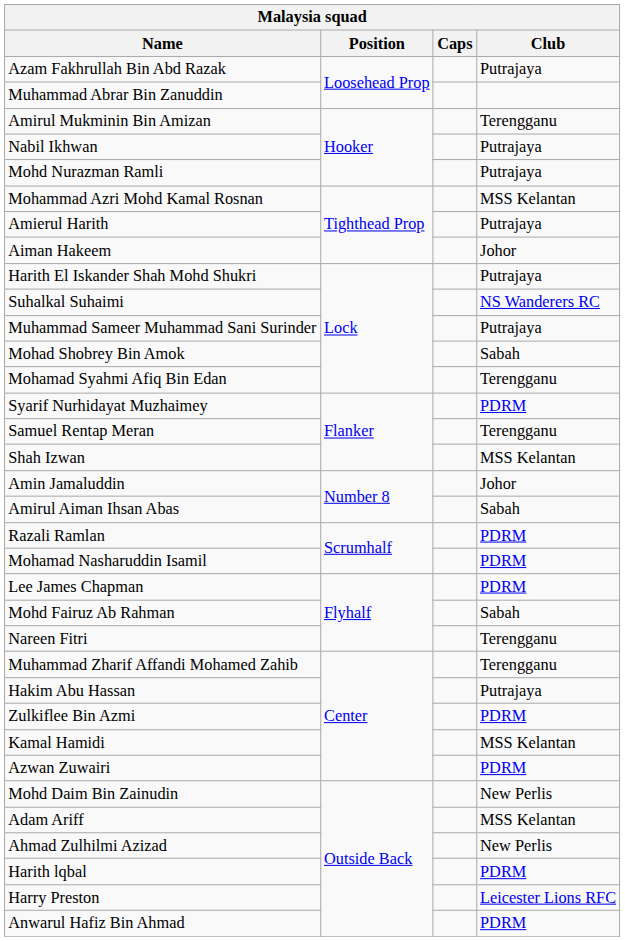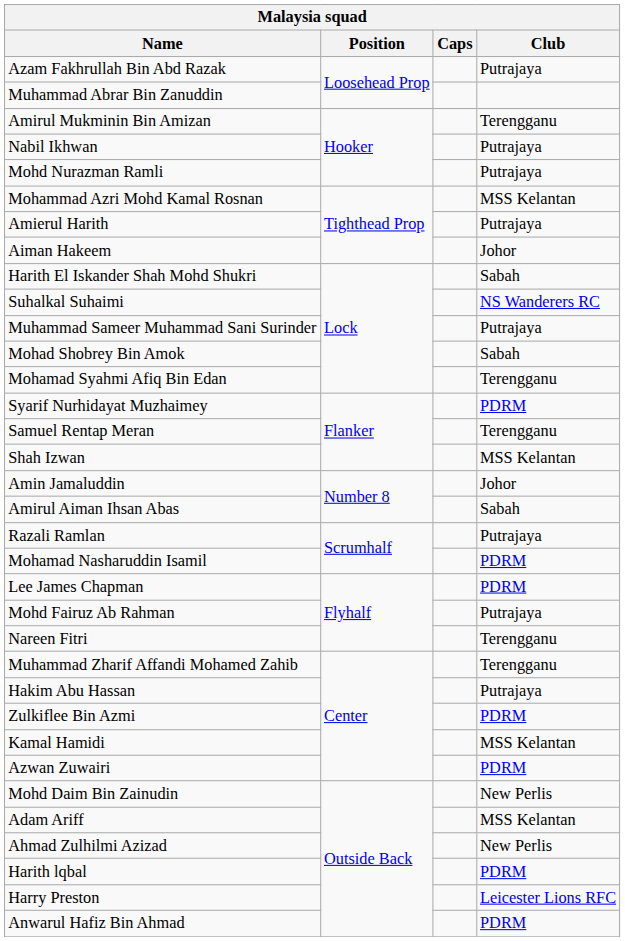Harith El Iskander Shah Mohd Shukri | Club: Putrajaya -> Sabah
Razali Ramlan | Club: PDRM -> Putrajaya
Mohd Fairuz Ab Rahman | Club: Sabah -> Putrajaya
